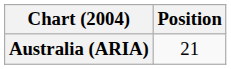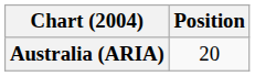Australia (ARIA) | Position: 21 -> 20
